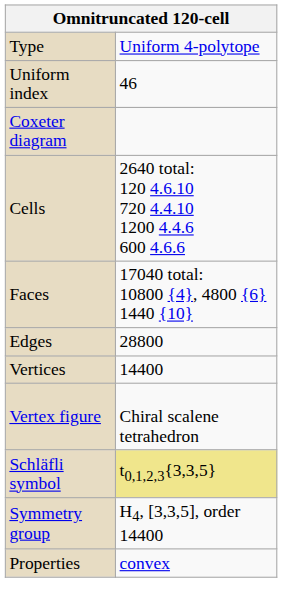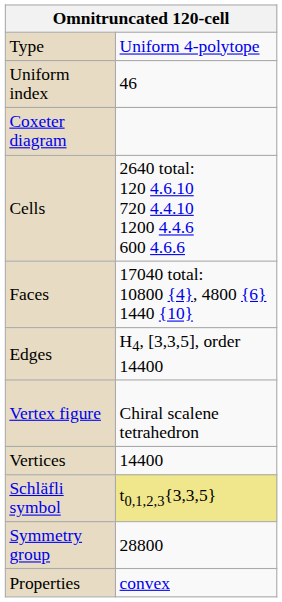Edges | column 2: 28800 -> H4, [3,3,5], order 14400
rows swapped: Vertices <-> Vertex figure
Symmetry group | column 2: H4, [3,3,5], order 14400 -> 28800
